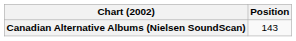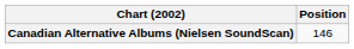Canadian Alternative Albums (Nielsen SoundScan) | Position: 143 -> 146
